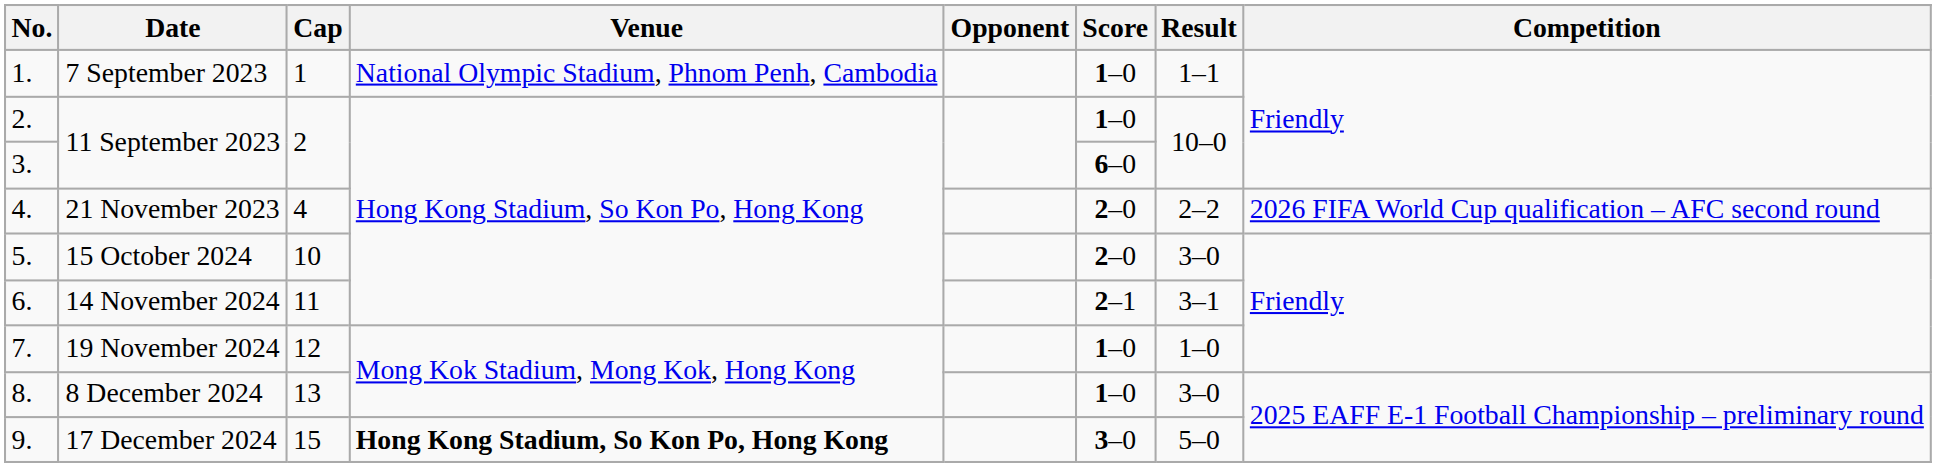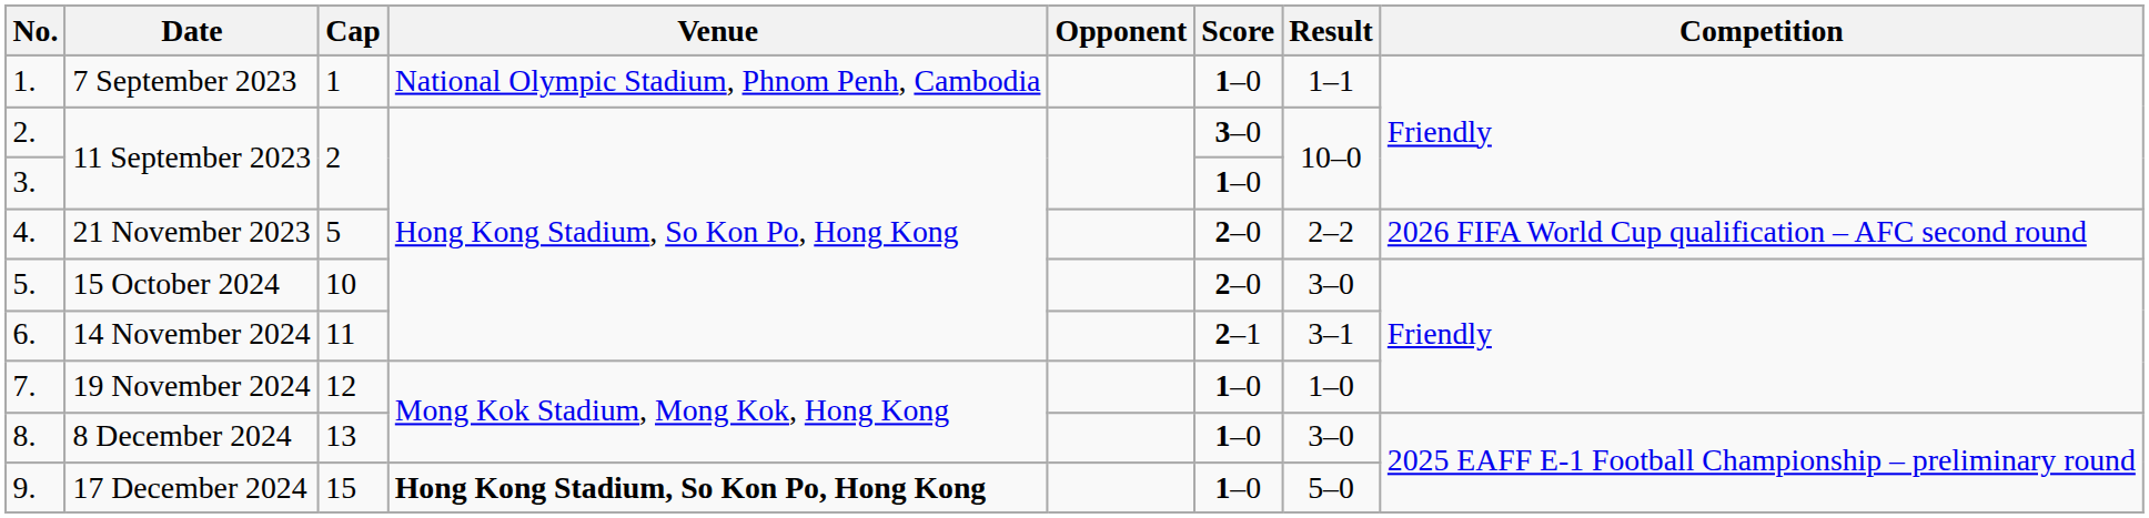2. | Score: 1–0 -> 3–0
3. | Score: 6–0 -> 1–0
4. | Cap: 4 -> 5
9. | Score: 3–0 -> 1–0
